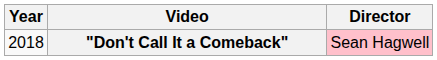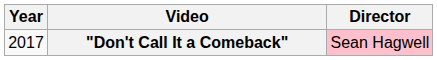"Don't Call It a Comeback" | Year: 2018 -> 2017
